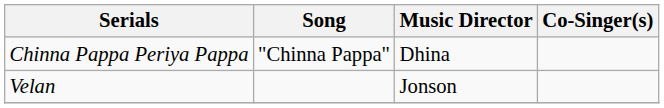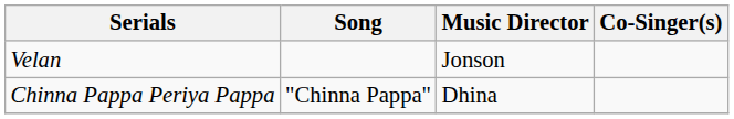rows swapped: Chinna Pappa Periya Pappa <-> Velan
